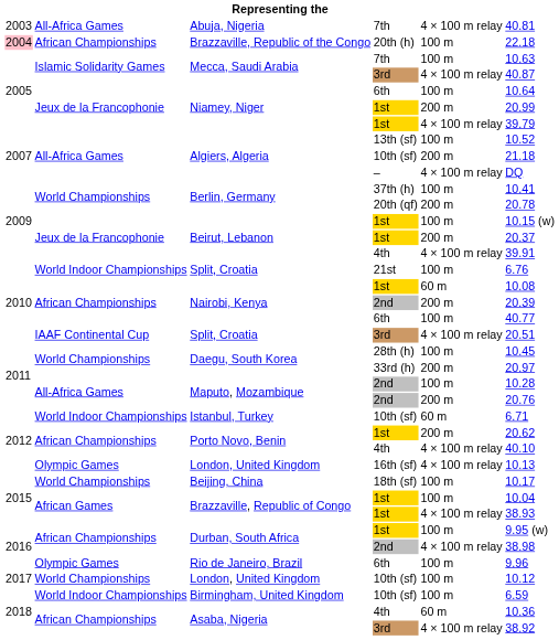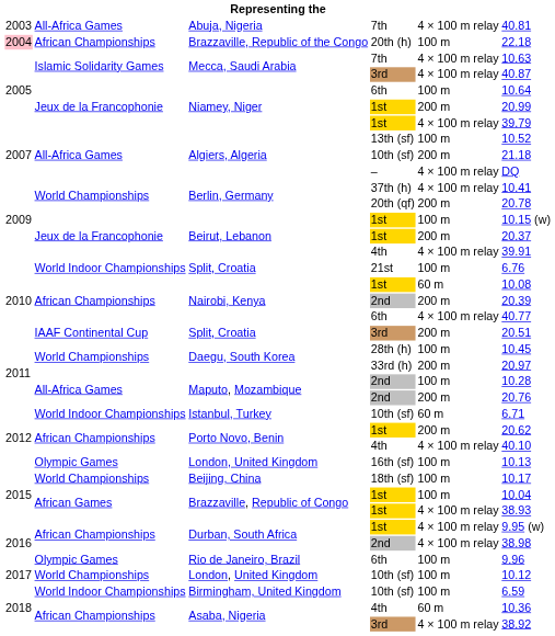Mecca, Saudi Arabia / 7th | column 5: 100 m -> 4 × 100 m relay
Berlin, Germany / 37th (h) | column 5: 100 m -> 4 × 100 m relay
Nairobi, Kenya / 6th | column 5: 100 m -> 4 × 100 m relay
Split, Croatia / 3rd | column 5: 4 × 100 m relay -> 200 m
London, United Kingdom / 16th (sf) | column 5: 4 × 100 m relay -> 100 m
Durban, South Africa / 1st | column 5: 100 m -> 4 × 100 m relay
